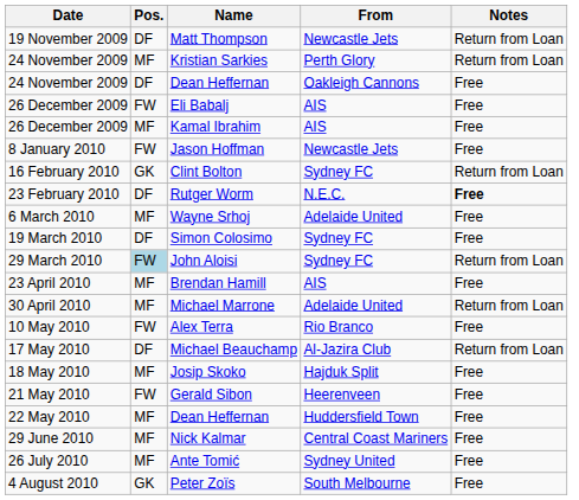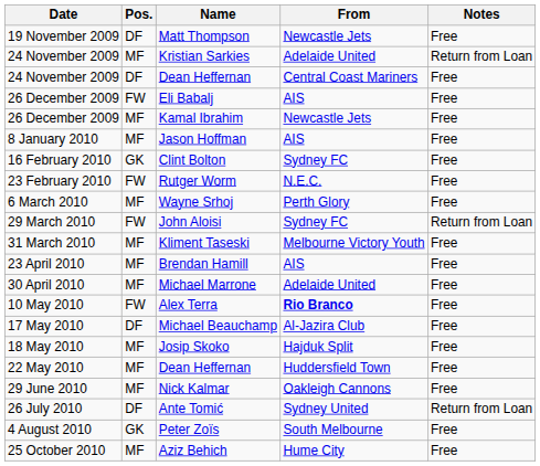Matt Thompson | Notes: Return from Loan -> Free
Kristian Sarkies | From: Perth Glory -> Adelaide United
24 November 2009 / Dean Heffernan | From: Oakleigh Cannons -> Central Coast Mariners
Kamal Ibrahim | From: AIS -> Newcastle Jets
Jason Hoffman | Pos.: FW -> MF
Jason Hoffman | From: Newcastle Jets -> AIS
Clint Bolton | Notes: Return from Loan -> Free
Rutger Worm | Pos.: DF -> FW
Rutger Worm | Notes: bold -> normal
Wayne Srhoj | From: Adelaide United -> Perth Glory
- row: 19 March 2010 | DF | Simon Colosimo | Sydney FC | Free
John Aloisi | Pos.: lightblue background -> no background
+ row: 31 March 2010 | MF | Kliment Taseski | Melbourne Victory Youth | Free
Michael Marrone | Notes: Return from Loan -> Free
Alex Terra | From: normal -> bold
Michael Beauchamp | Notes: Return from Loan -> Free
- row: 21 May 2010 | FW | Gerald Sibon | Heerenveen | Free
Nick Kalmar | From: Central Coast Mariners -> Oakleigh Cannons
Ante Tomić | Pos.: MF -> DF
Ante Tomić | Notes: Free -> Return from Loan
+ row: 25 October 2010 | MF | Aziz Behich | Hume City | Free
